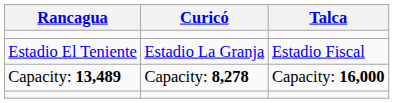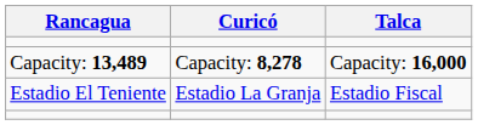rows swapped: Estadio El Teniente <-> Capacity: 13,489
